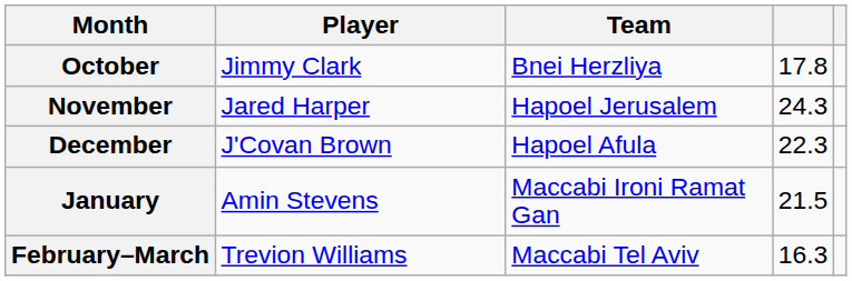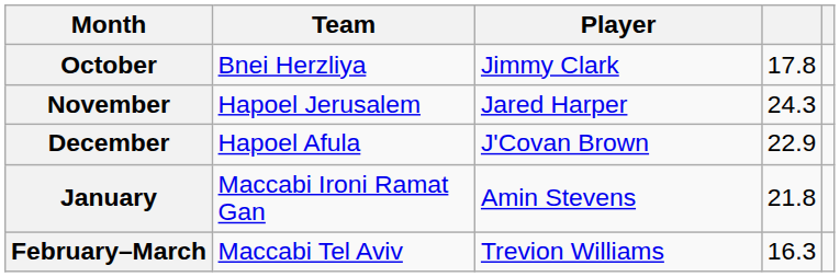columns swapped: Player <-> Team
December | column 4: 22.3 -> 22.9
January | column 4: 21.5 -> 21.8
